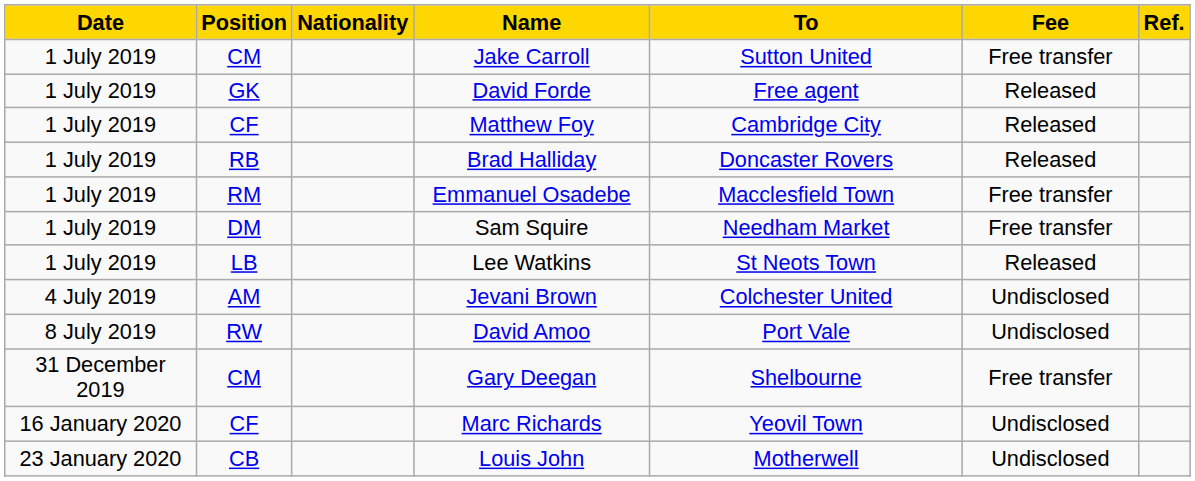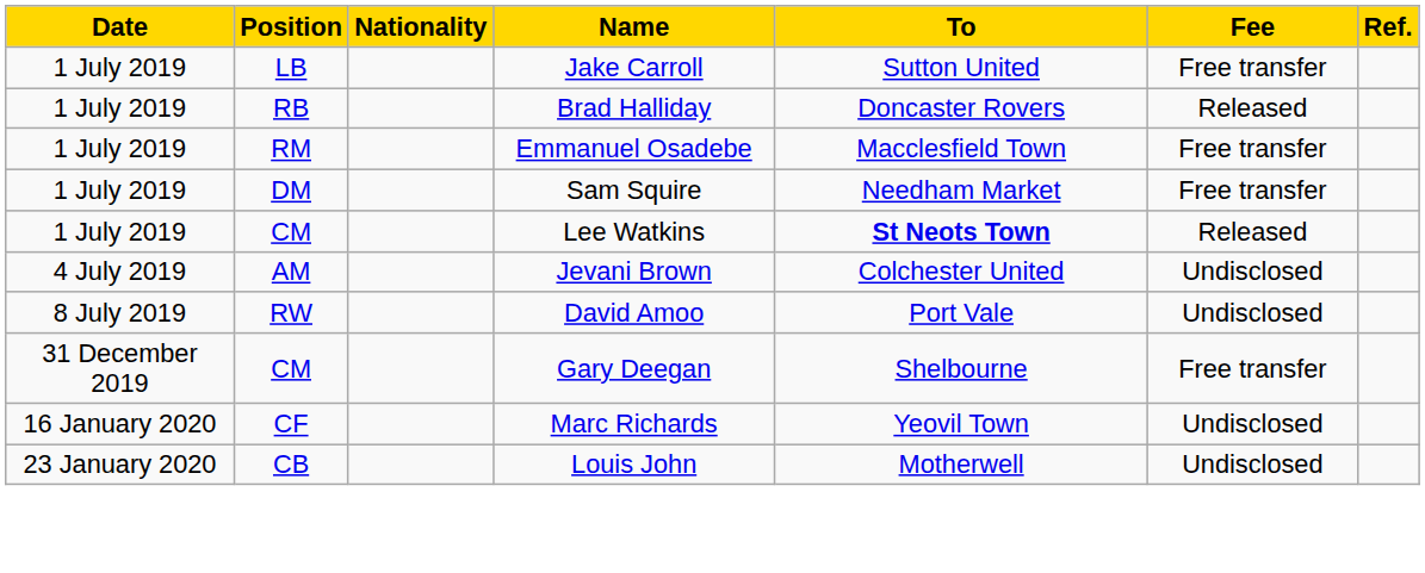Jake Carroll | Position: CM -> LB
- row: 1 July 2019 | GK | David Forde | Free agent | Released
- row: 1 July 2019 | CF | Matthew Foy | Cambridge City | Released
Lee Watkins | Position: LB -> CM
Lee Watkins | To: normal -> bold
